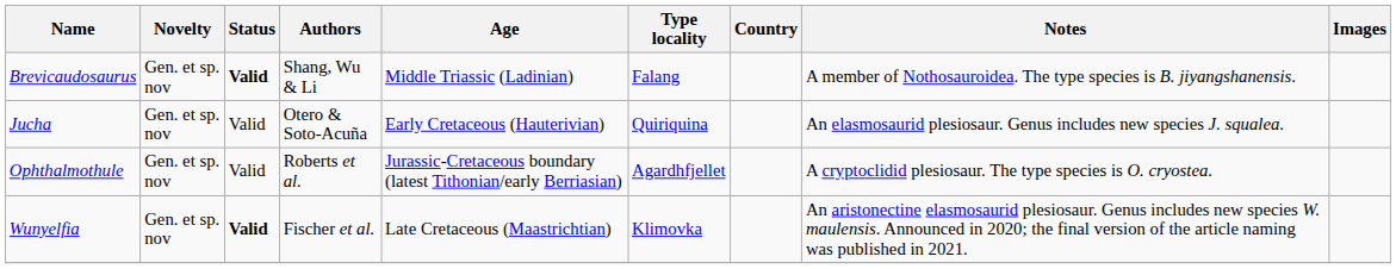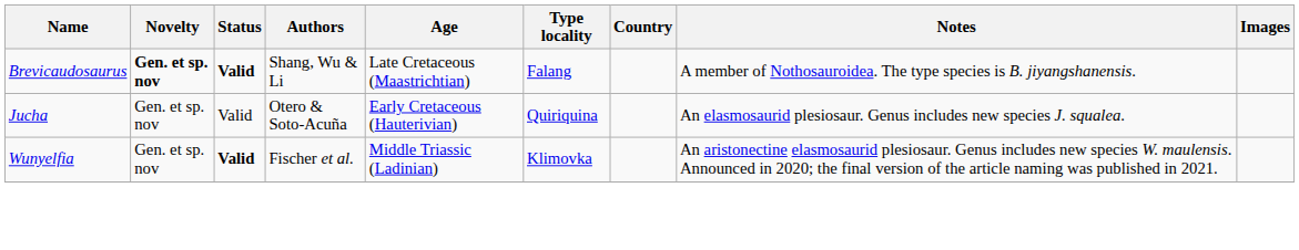Brevicaudosaurus | Novelty: normal -> bold
Brevicaudosaurus | Age: Middle Triassic (Ladinian) -> Late Cretaceous (Maastrichtian)
- row: Ophthalmothule | Gen. et sp. nov | Valid | Roberts et al. | Jurassic-Cretaceous boundary (latest Tithonian/early Berriasian) | Agardhfjellet | A cryptoclidid plesiosaur. The type species is O. cryostea.
Wunyelfia | Age: Late Cretaceous (Maastrichtian) -> Middle Triassic (Ladinian)
